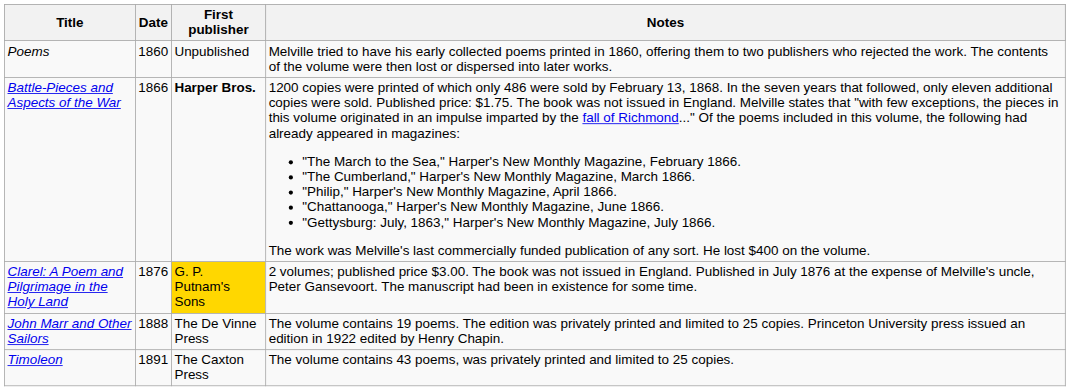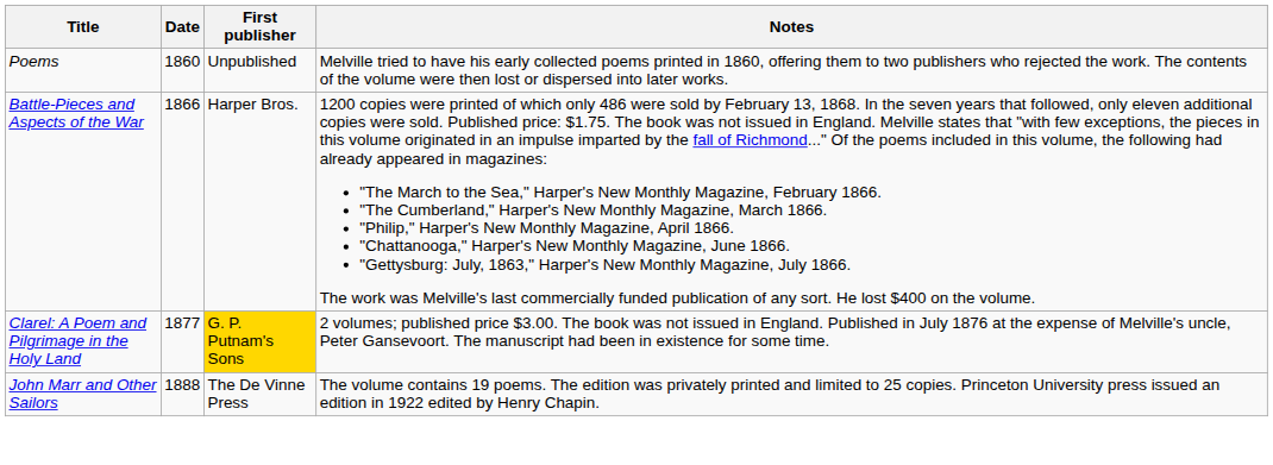Battle-Pieces and Aspects of the War | First publisher: bold -> normal
Clarel: A Poem and Pilgrimage in the Holy Land | Date: 1876 -> 1877
- row: Timoleon | 1891 | The Caxton Press | The volume contains 43 poems, was privately printed and limited to 25 copies.
